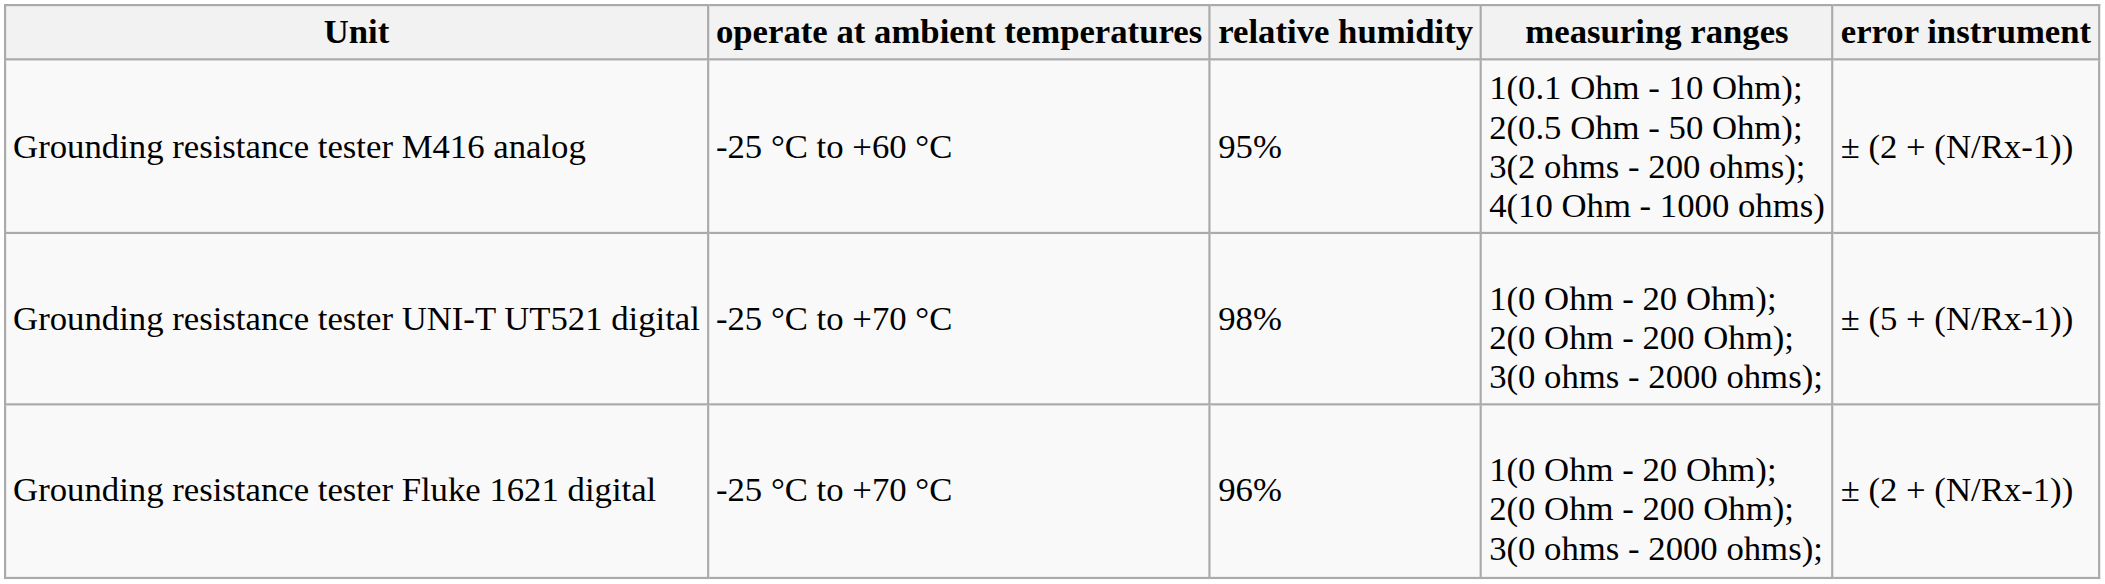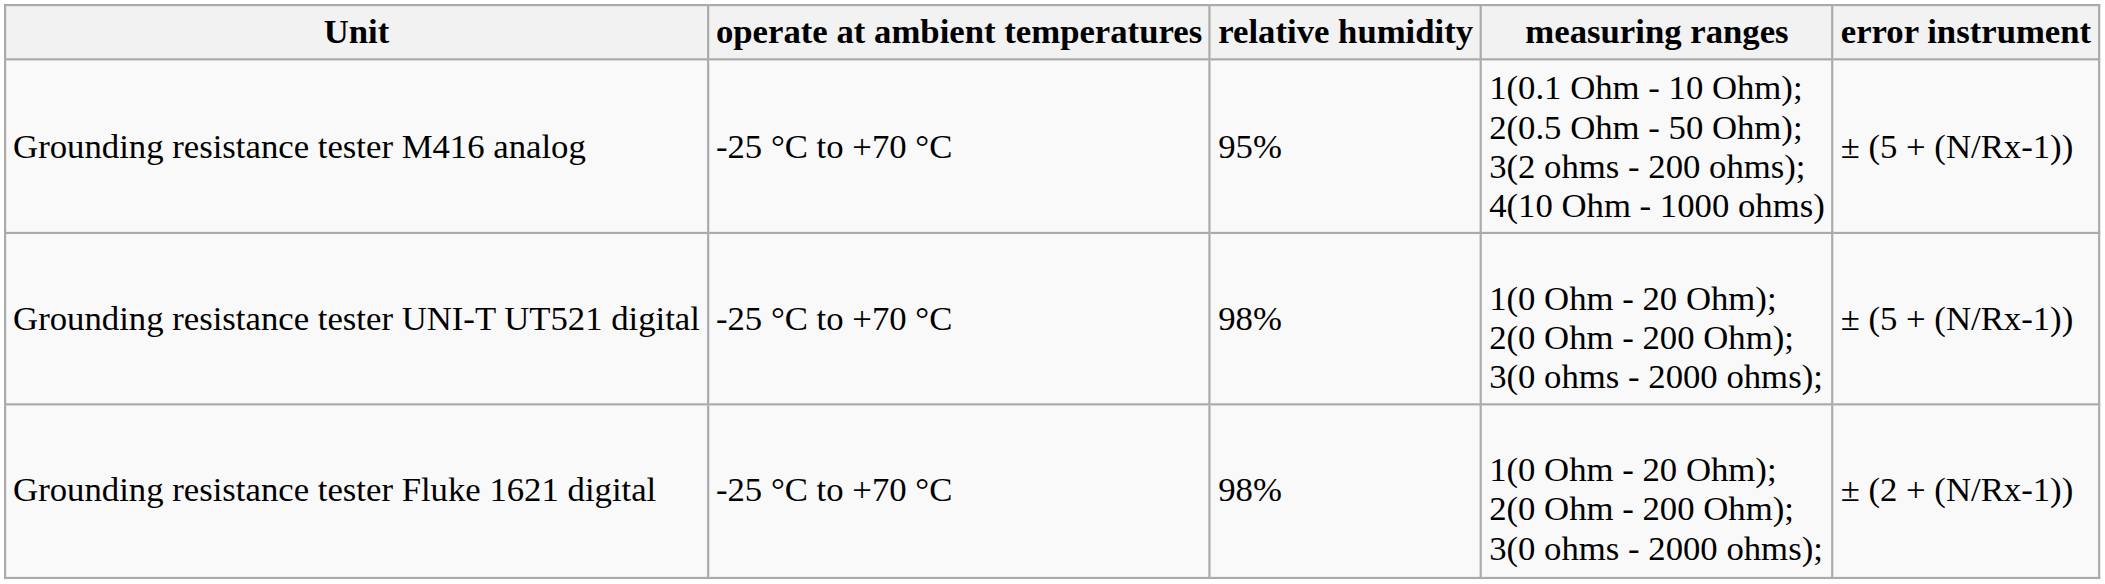Grounding resistance tester M416 analog | operate at ambient temperatures: -25 °C to +60 °C -> -25 °C to +70 °C
Grounding resistance tester M416 analog | error instrument: ± (2 + (N/Rx-1)) -> ± (5 + (N/Rx-1))
Grounding resistance tester Fluke 1621 digital | relative humidity: 96% -> 98%
